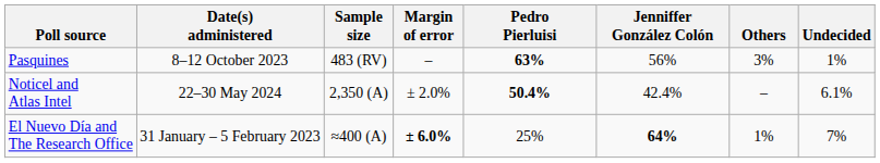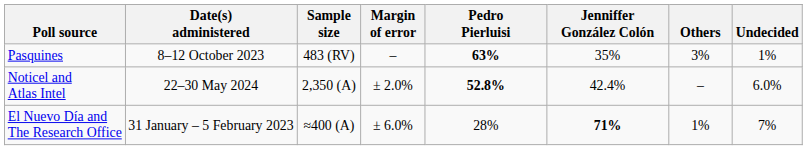Pasquines | Jenniffer González Colón: 56% -> 35%
Noticel and Atlas Intel | Pedro Pierluisi: 50.4% -> 52.8%
Noticel and Atlas Intel | Undecided: 6.1% -> 6.0%
El Nuevo Día and The Research Office | Margin of error: bold -> normal
El Nuevo Día and The Research Office | Pedro Pierluisi: 25% -> 28%
El Nuevo Día and The Research Office | Jenniffer González Colón: 64% -> 71%
